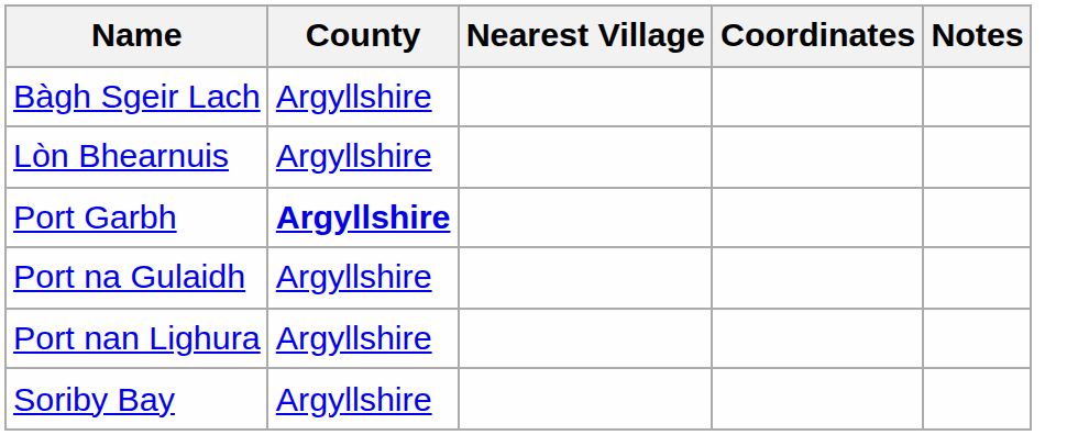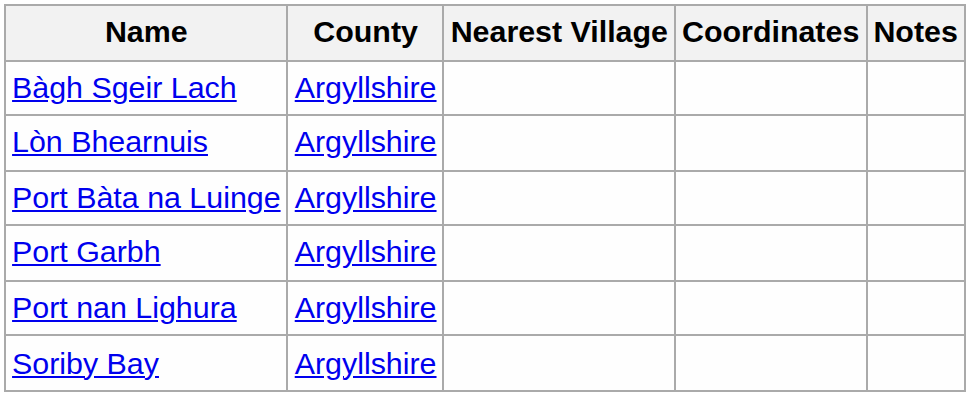+ row: Port Bàta na Luinge | Argyllshire
Port Garbh | County: bold -> normal
- row: Port na Gulaidh | Argyllshire
